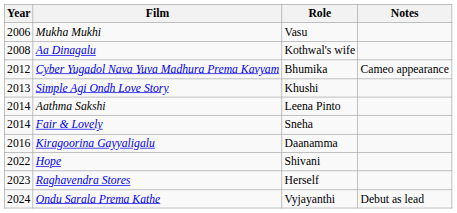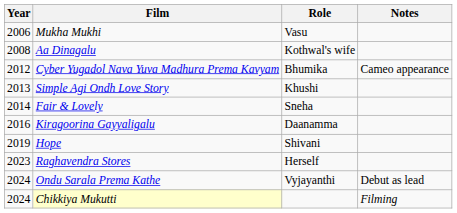- row: 2014 | Aathma Sakshi | Leena Pinto
Hope | Year: 2022 -> 2019
+ row: 2024 | Chikkiya Mukutti | Filming
